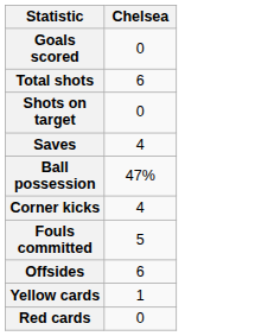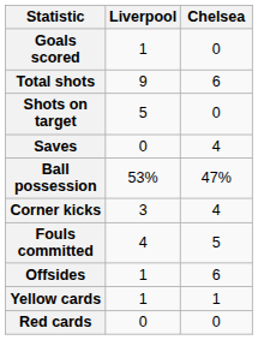+ column: Liverpool | 1 | 9 | 5 | 0 | 53% | 3 | 4 | 1 | 1 | 0
